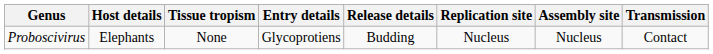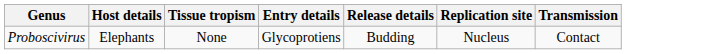- column: Assembly site | Nucleus
